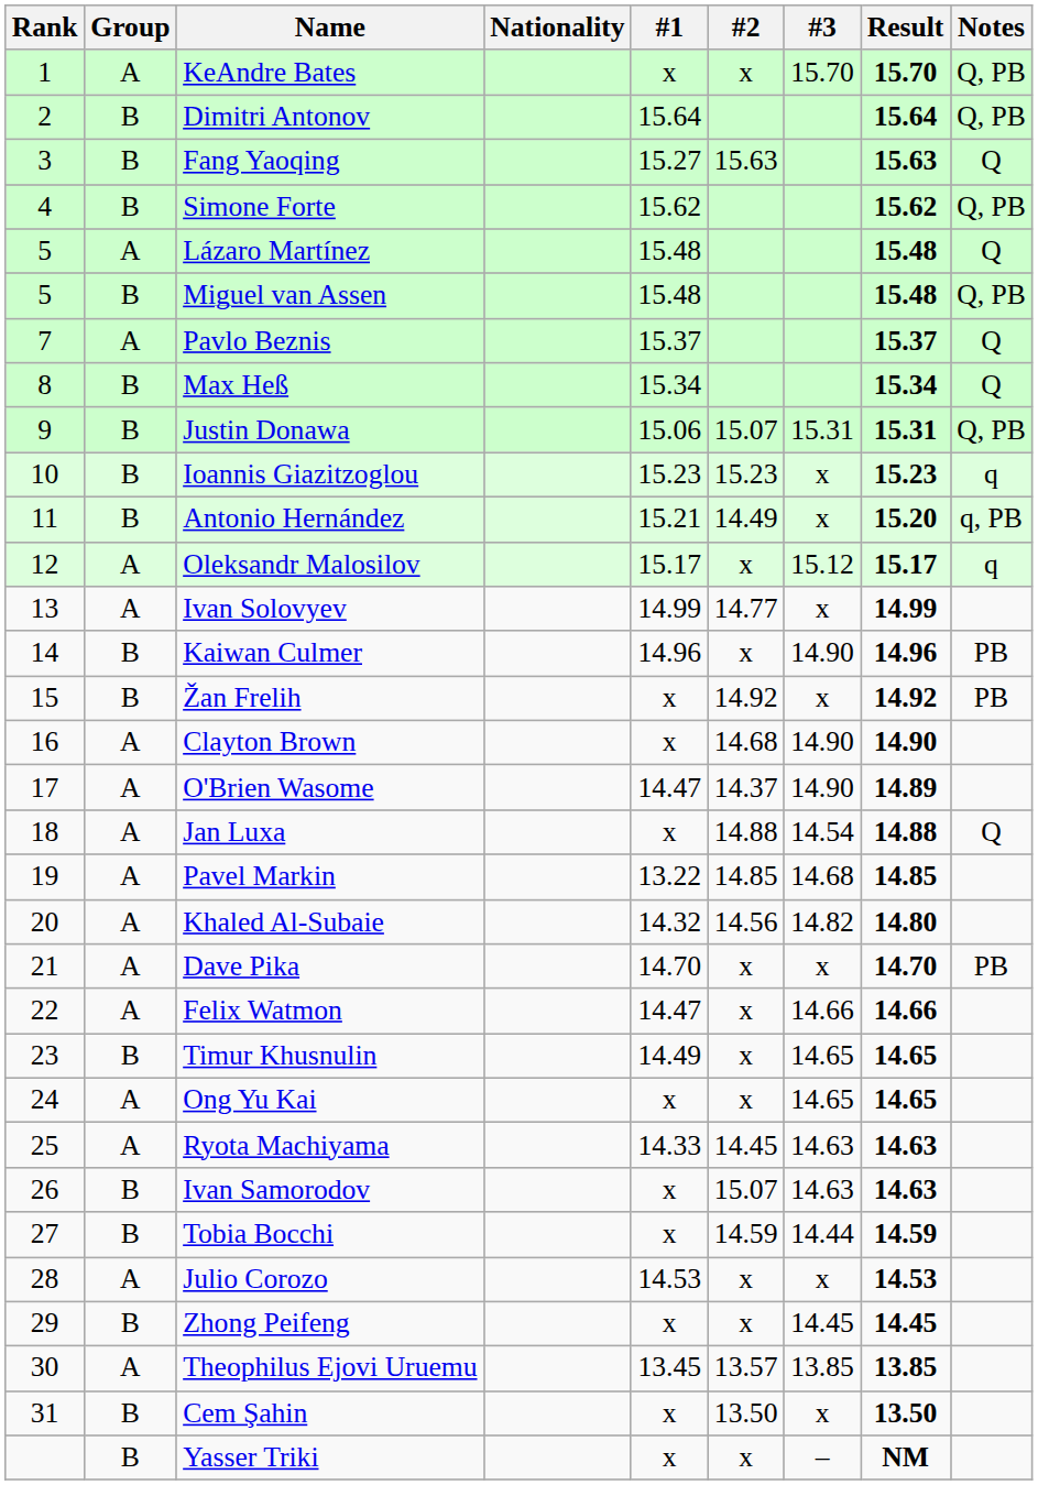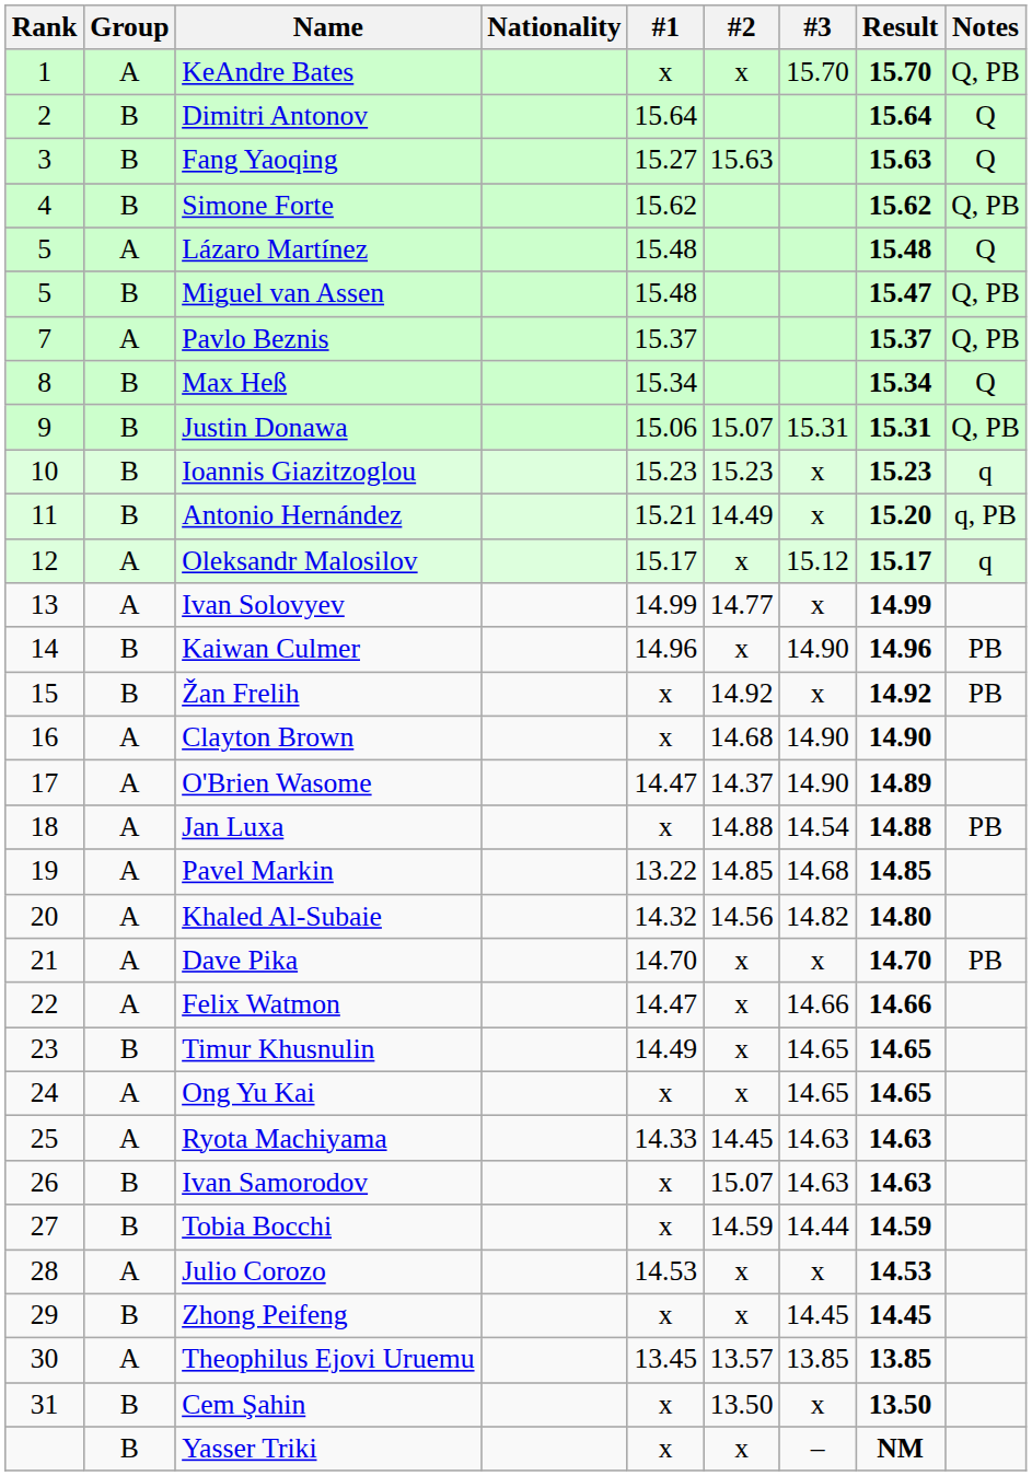Dimitri Antonov | Notes: Q, PB -> Q
Miguel van Assen | Result: 15.48 -> 15.47
Pavlo Beznis | Notes: Q -> Q, PB
Jan Luxa | Notes: Q -> PB
